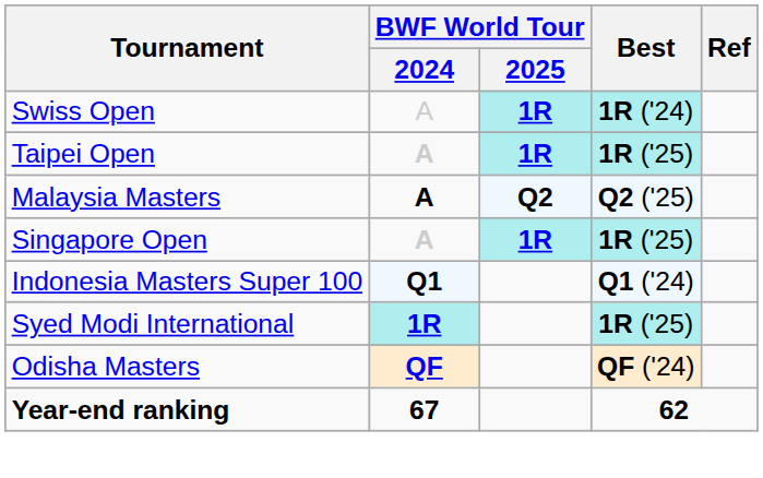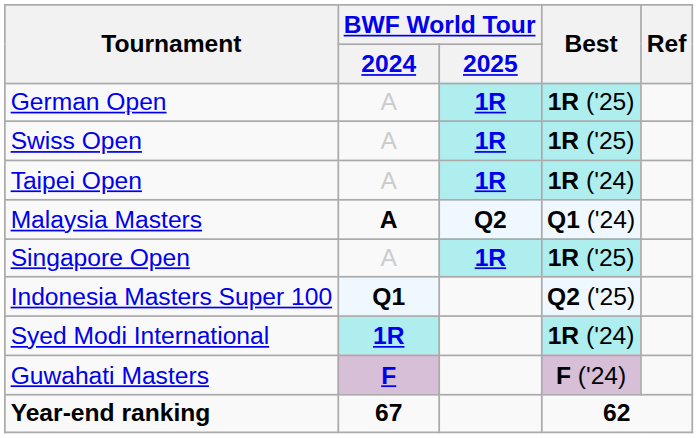+ row: German Open | A | 1R | 1R ('25)
Swiss Open | Best: 1R ('24) -> 1R ('25)
Taipei Open | BWF World Tour / 2024: bold -> normal
Taipei Open | Best: 1R ('25) -> 1R ('24)
Malaysia Masters | Best: Q2 ('25) -> Q1 ('24)
Singapore Open | BWF World Tour / 2024: bold -> normal
Indonesia Masters Super 100 | Best: Q1 ('24) -> Q2 ('25)
Syed Modi International | Best: 1R ('25) -> 1R ('24)
+ row: Guwahati Masters | F | F ('24)
- row: Odisha Masters | QF | QF ('24)
